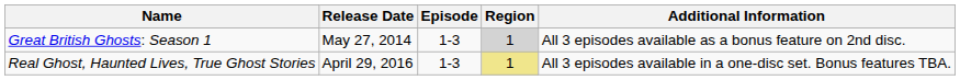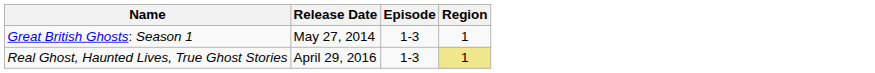- column: Additional Information | All 3 episodes available as a bonus feature on 2nd disc. | All 3 episodes available in a one-disc set. Bonus features TBA.
Great British Ghosts: Season 1 | Region: lightgrey background -> no background
